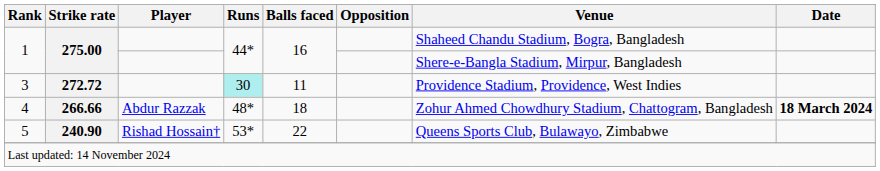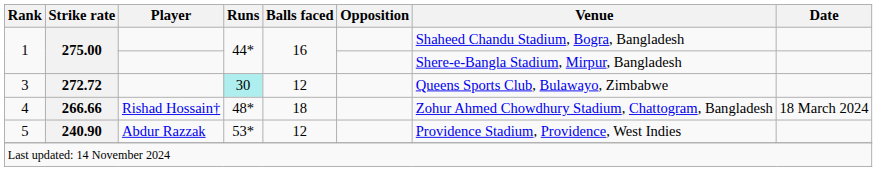3 | Balls faced: 11 -> 12
3 | Venue: Providence Stadium, Providence, West Indies -> Queens Sports Club, Bulawayo, Zimbabwe
4 | Player: Abdur Razzak -> Rishad Hossain†
4 | Date: bold -> normal
5 | Player: Rishad Hossain† -> Abdur Razzak
5 | Balls faced: 22 -> 12
5 | Venue: Queens Sports Club, Bulawayo, Zimbabwe -> Providence Stadium, Providence, West Indies
